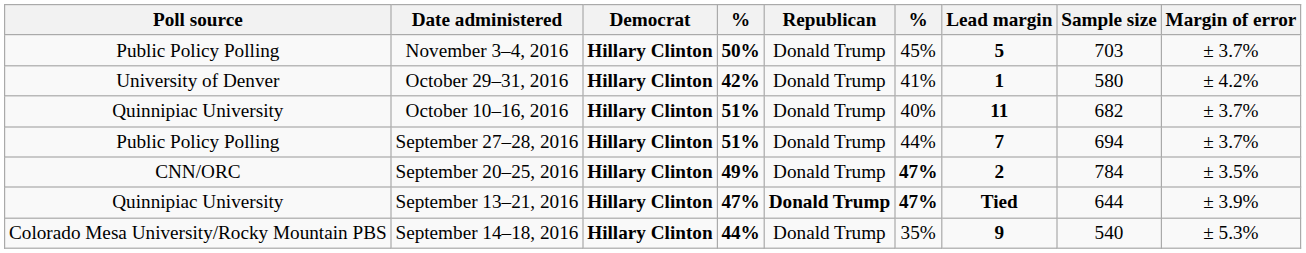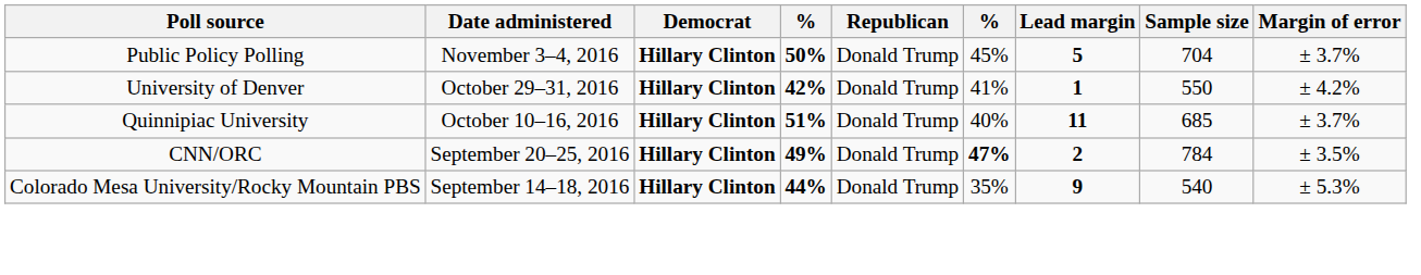November 3–4, 2016 | Sample size: 703 -> 704
October 29–31, 2016 | Sample size: 580 -> 550
October 10–16, 2016 | Sample size: 682 -> 685
- row: Public Policy Polling | September 27–28, 2016 | Hillary Clinton | 51% | Donald Trump | 44% | 7 | 694 | ± 3.7%
- row: Quinnipiac University | September 13–21, 2016 | Hillary Clinton | 47% | Donald Trump | 47% | Tied | 644 | ± 3.9%
